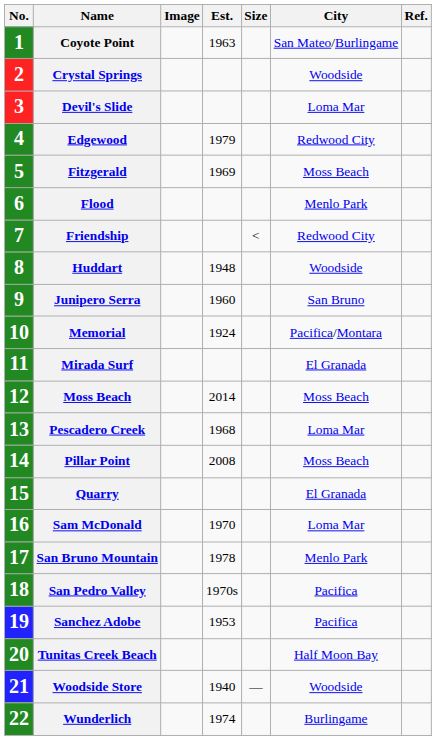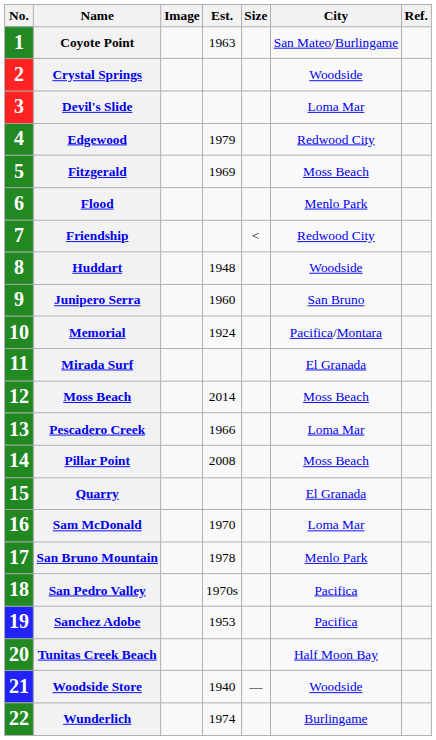Pescadero Creek | Est.: 1968 -> 1966
